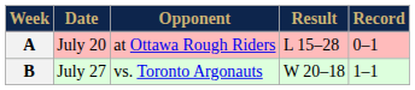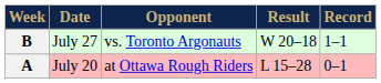rows swapped: A <-> B
